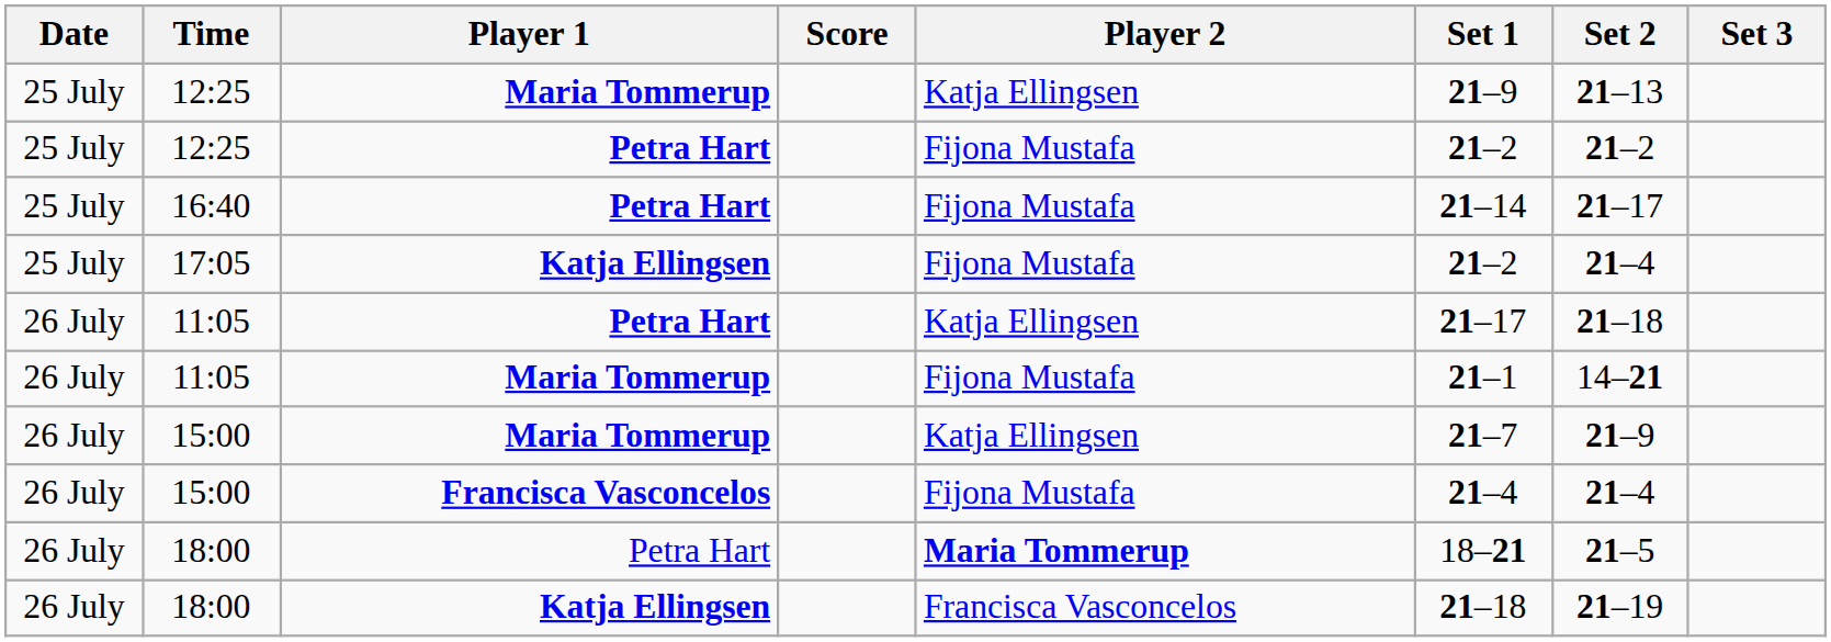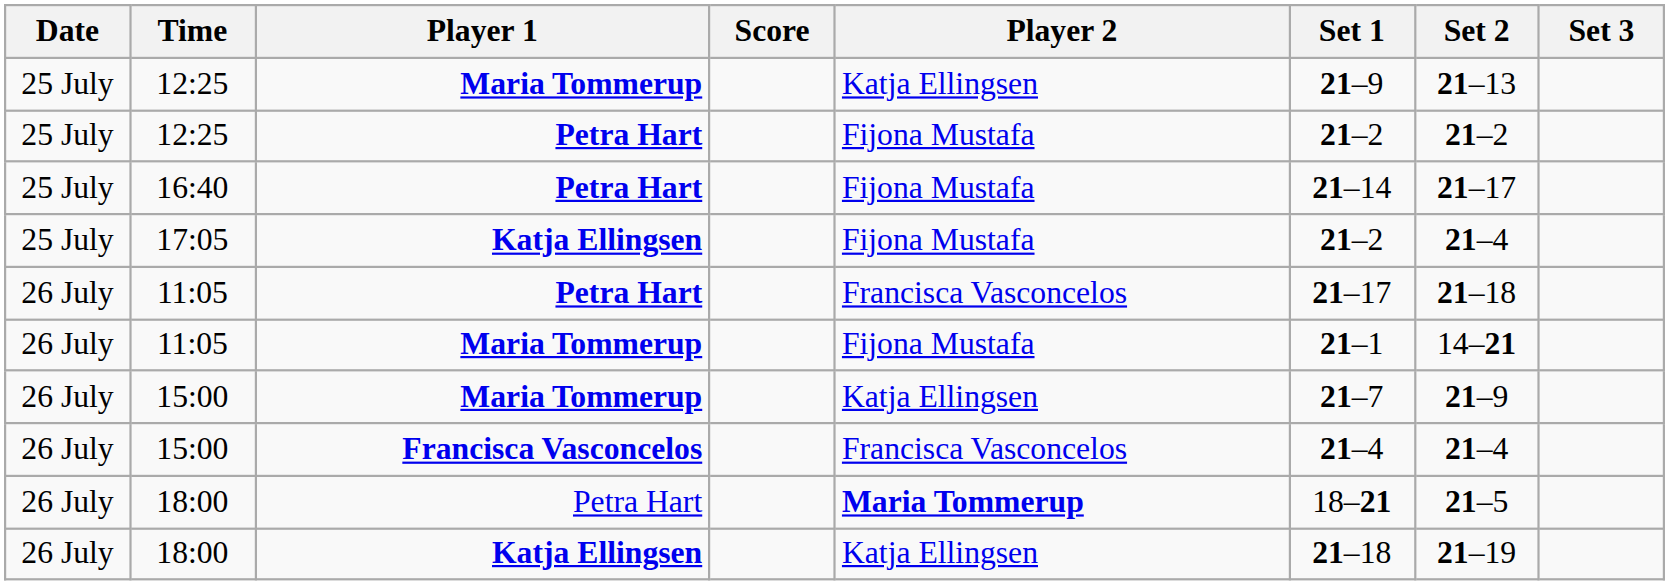11:05 / Petra Hart | Player 2: Katja Ellingsen -> Francisca Vasconcelos
15:00 / Francisca Vasconcelos | Player 2: Fijona Mustafa -> Francisca Vasconcelos
18:00 / Katja Ellingsen | Player 2: Francisca Vasconcelos -> Katja Ellingsen
